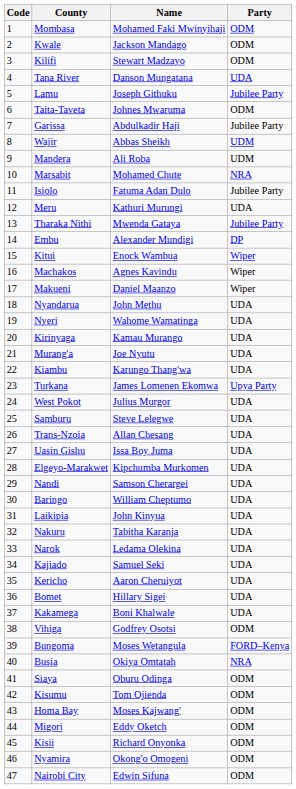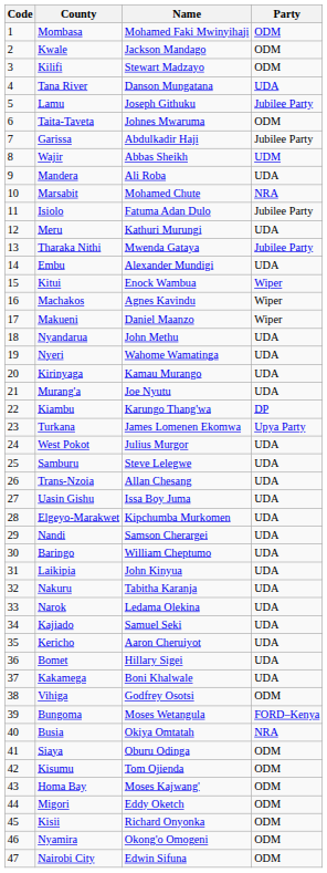Mandera | Party: UDM -> UDA
Embu | Party: DP -> UDA
Kiambu | Party: UDA -> DP
